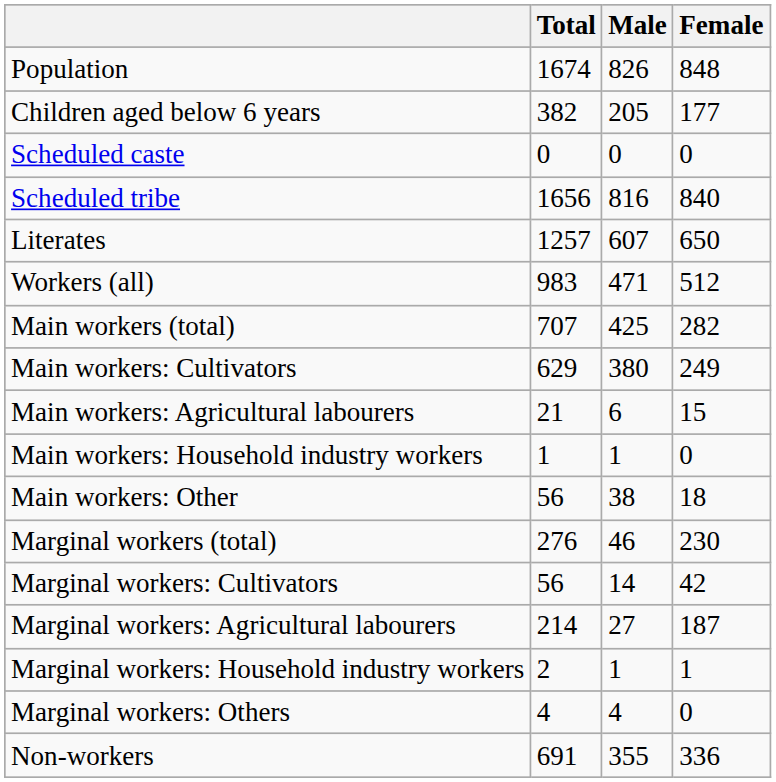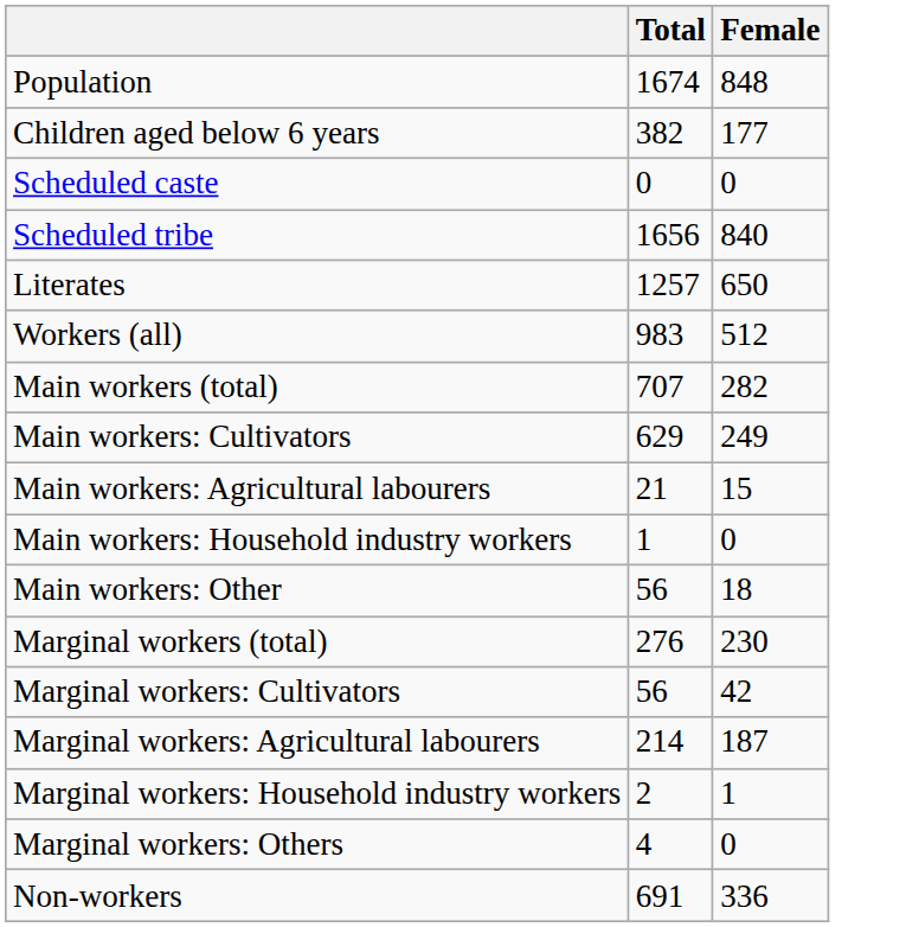- column: Male | 826 | 205 | 0 | 816 | 607 | 471 | 425 | 380 | 6 | 1 | 38 | 46 | 14 | 27 | 1 | 4 | 355
